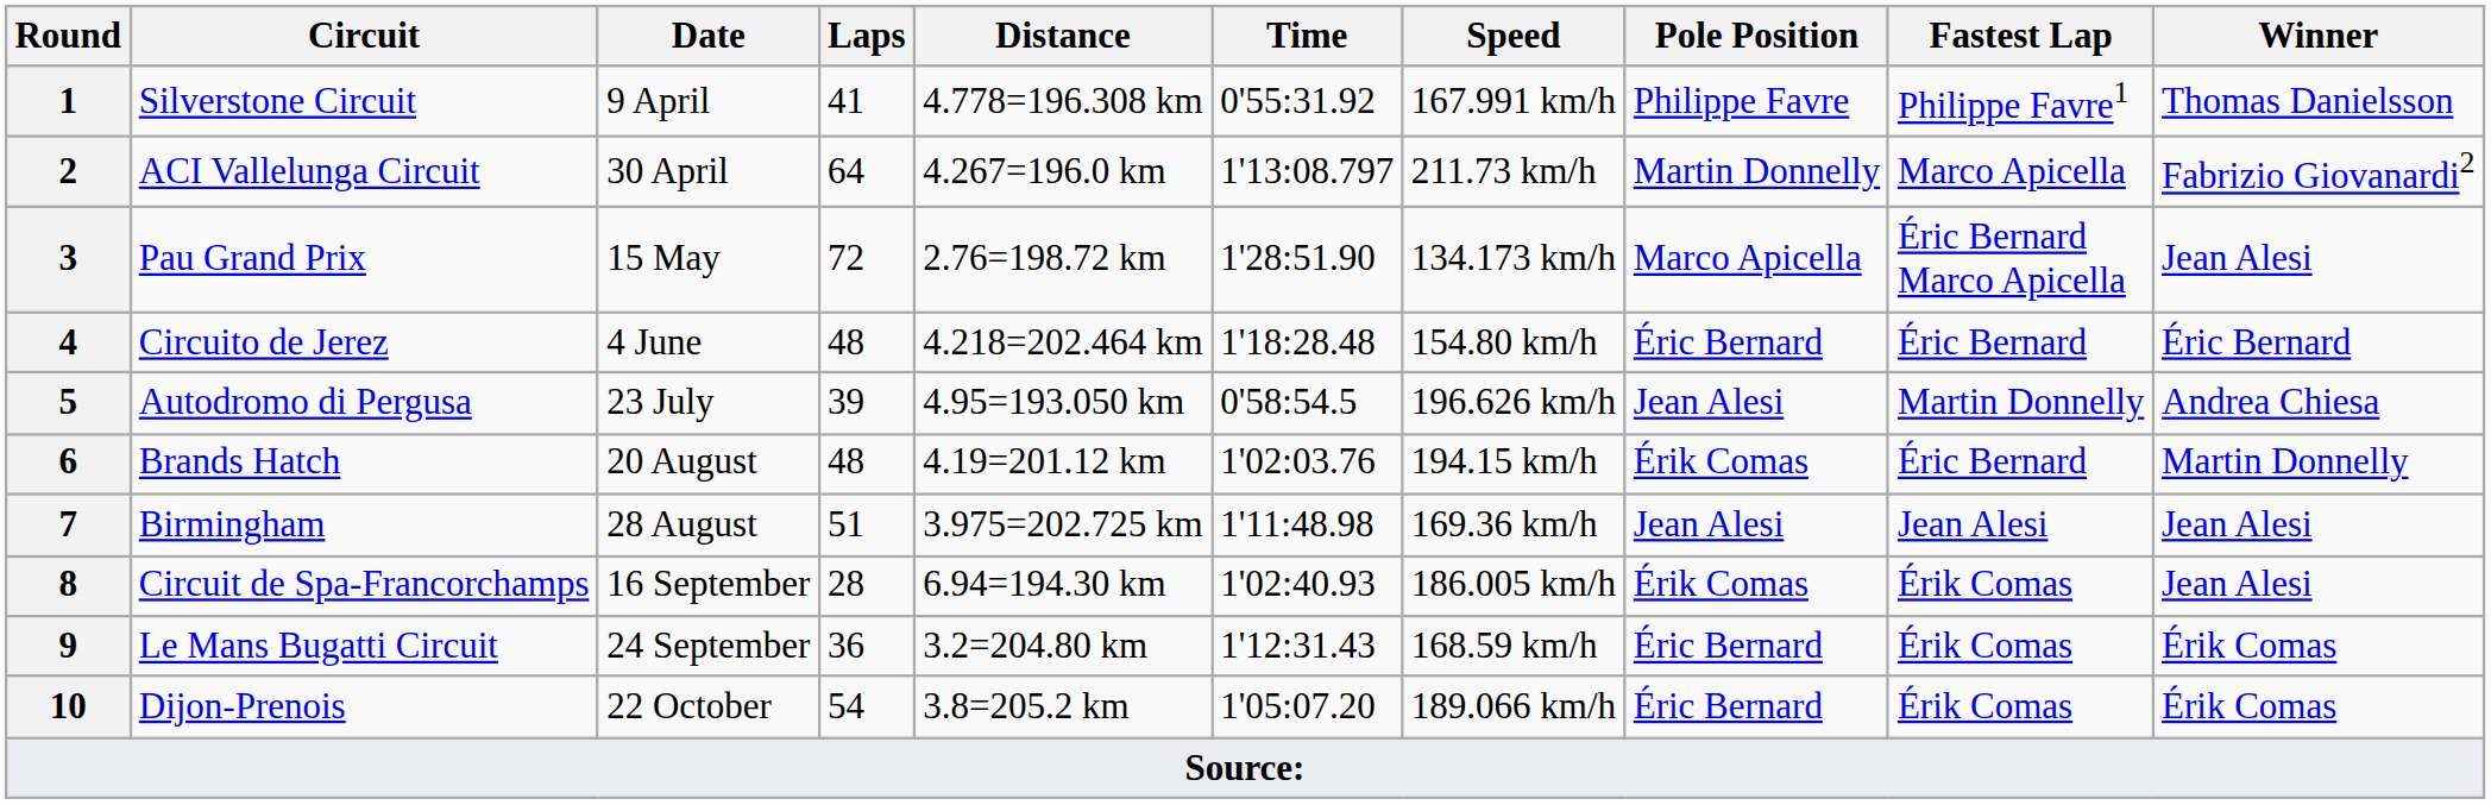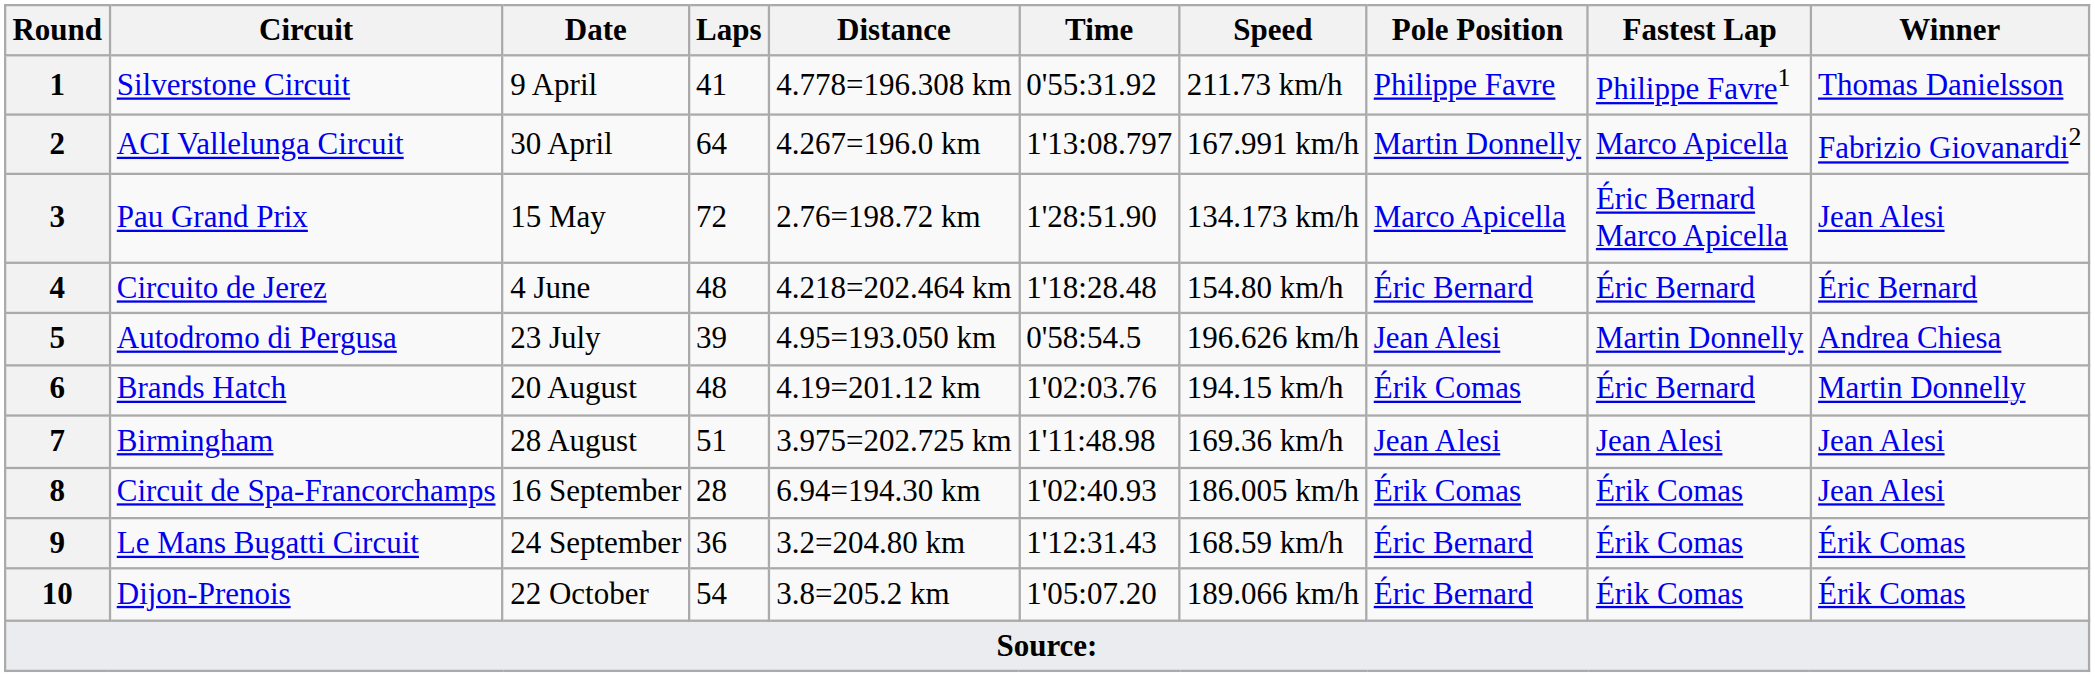1 | Speed: 167.991 km/h -> 211.73 km/h
2 | Speed: 211.73 km/h -> 167.991 km/h
